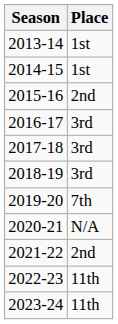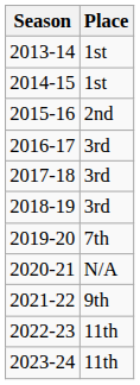2021-22 | Place: 2nd -> 9th
